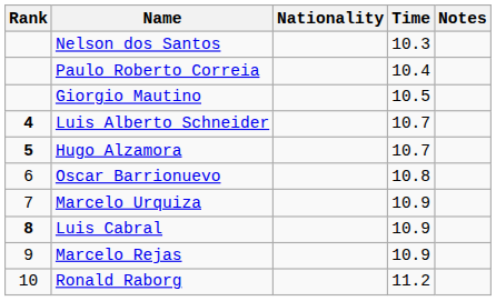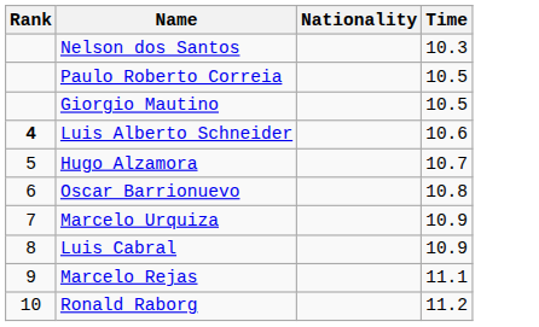- column: Notes
Paulo Roberto Correia | Time: 10.4 -> 10.5
Luis Alberto Schneider | Time: 10.7 -> 10.6
Hugo Alzamora | Rank: bold -> normal
Luis Cabral | Rank: bold -> normal
Marcelo Rejas | Time: 10.9 -> 11.1
